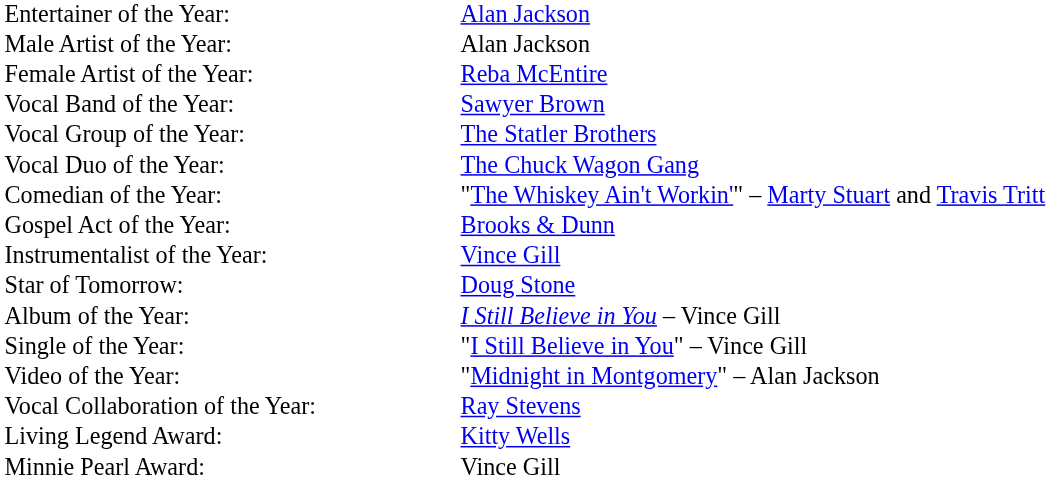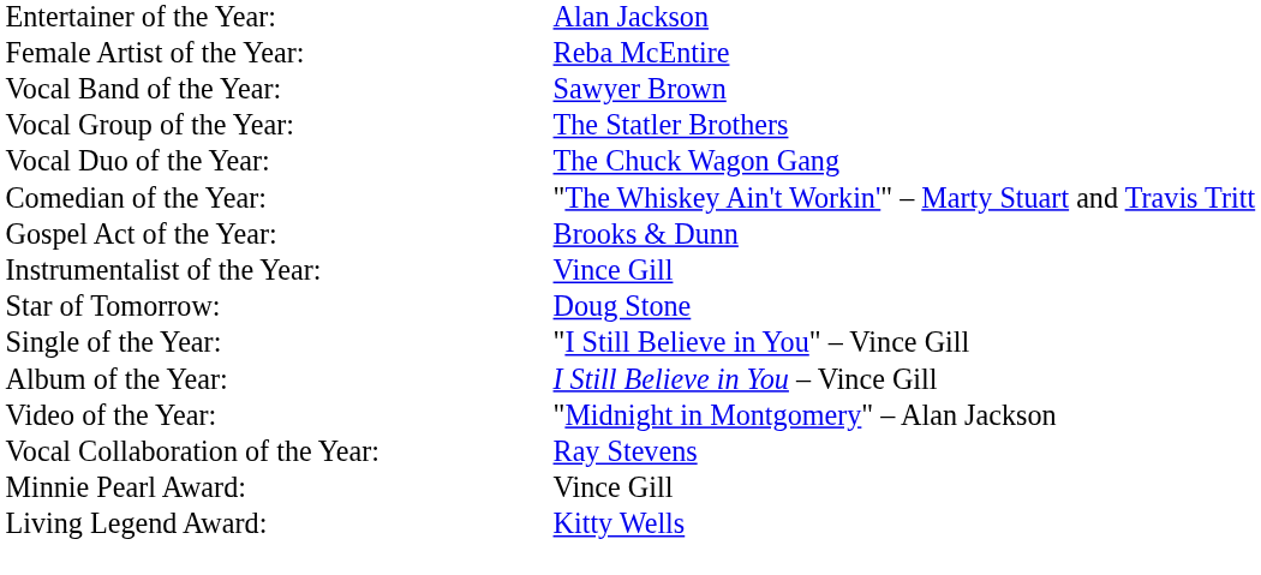- row: Male Artist of the Year: | Alan Jackson
rows swapped: Album of the Year: <-> Single of the Year:
rows swapped: Living Legend Award: <-> Minnie Pearl Award:
